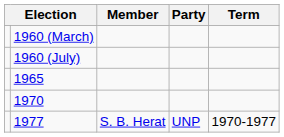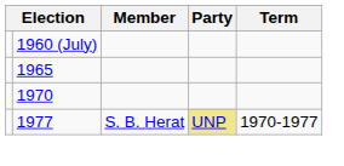- row: 1960 (March)
1977 | Party: no background -> khaki background
